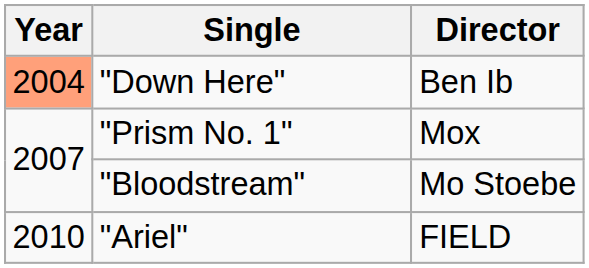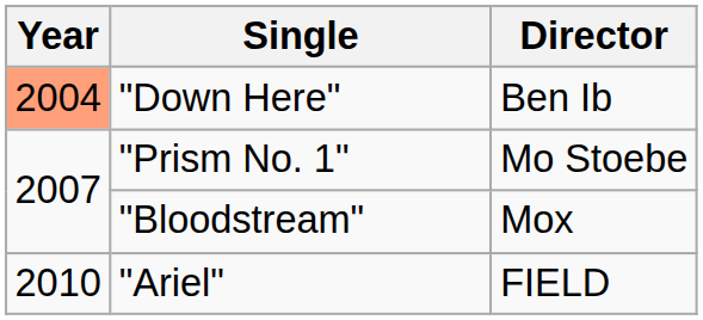"Prism No. 1" | Director: Mox -> Mo Stoebe
"Bloodstream" | Director: Mo Stoebe -> Mox
